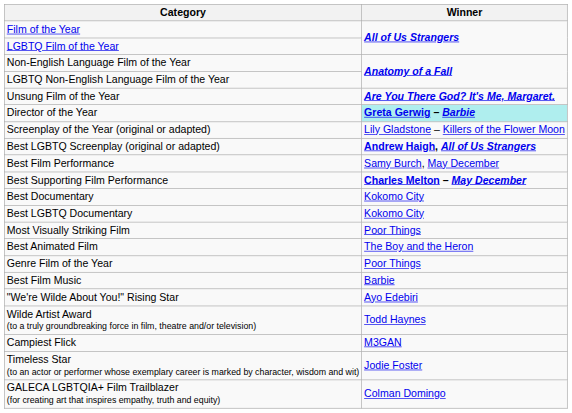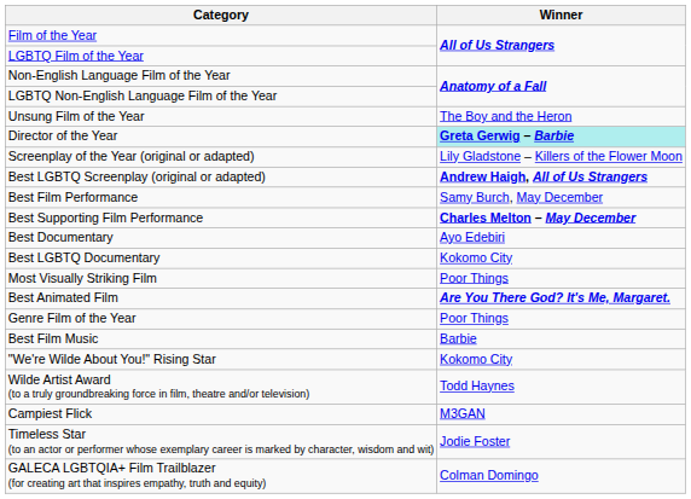Unsung Film of the Year | Winner: Are You There God? It's Me, Margaret. -> The Boy and the Heron
Best Documentary | Winner: Kokomo City -> Ayo Edebiri
Best Animated Film | Winner: The Boy and the Heron -> Are You There God? It's Me, Margaret.
"We're Wilde About You!" Rising Star | Winner: Ayo Edebiri -> Kokomo City
